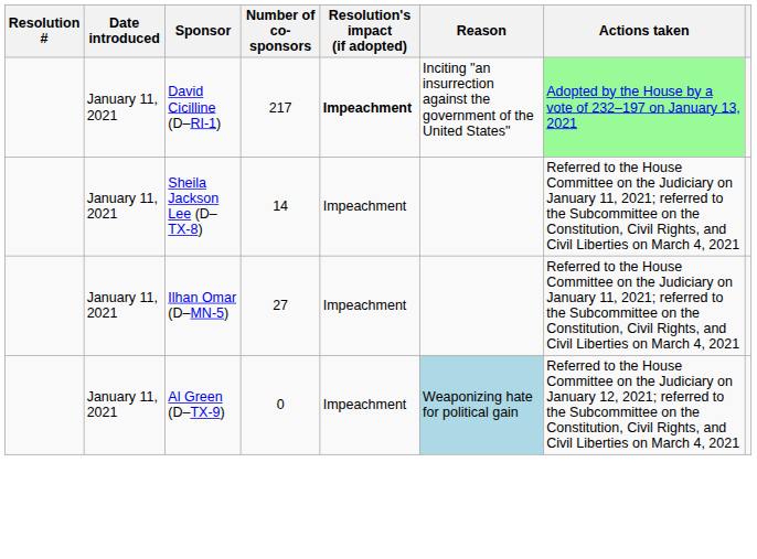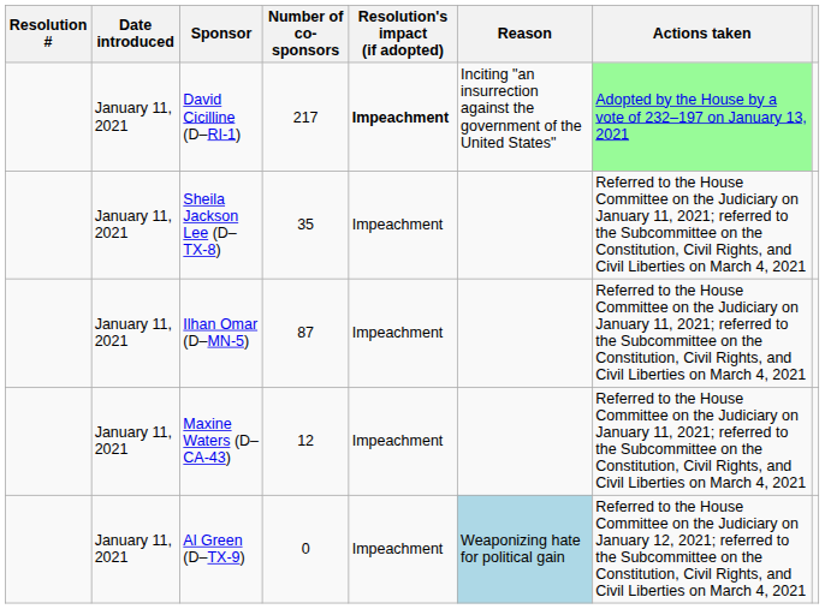Sheila Jackson Lee (D–TX-8) | Number of co-sponsors: 14 -> 35
Ilhan Omar (D–MN-5) | Number of co-sponsors: 27 -> 87
+ row: January 11, 2021 | Maxine Waters (D–CA-43) | 12 | Impeachment | Referred to the House Committee on the Judiciary on January 11, 2021; referred to the Subcommittee on the Constitution, Civil Rights, and Civil Liberties on March 4, 2021
